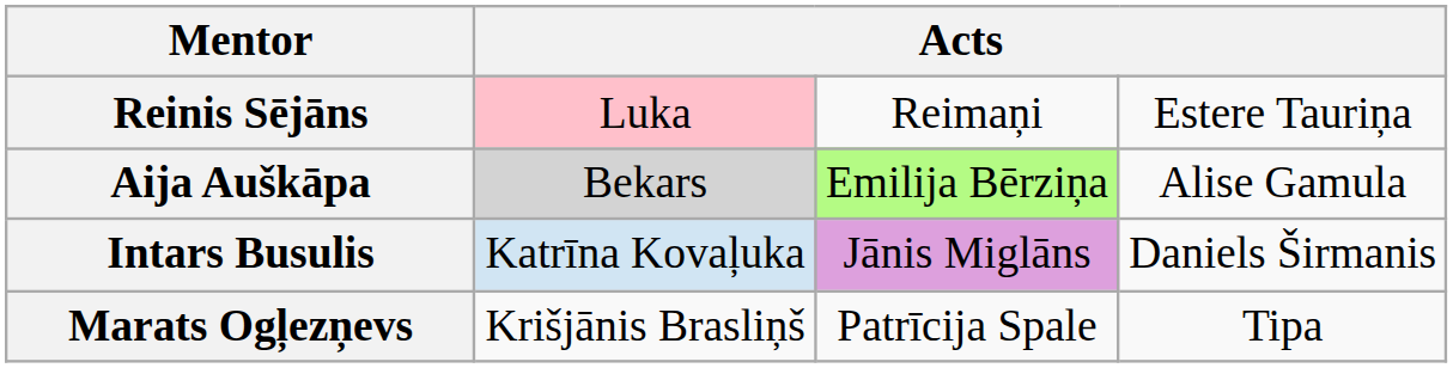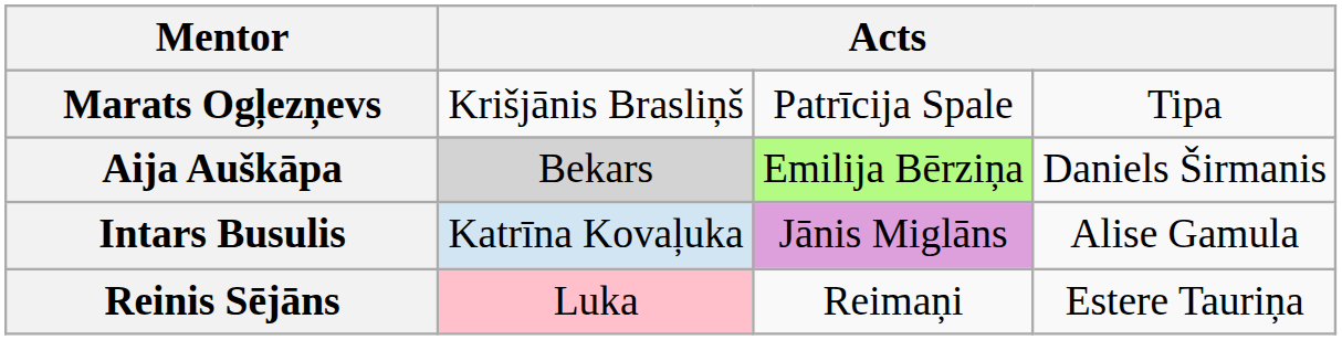rows swapped: Reinis Sējāns <-> Marats Ogļezņevs
Aija Auškāpa | column 4: Alise Gamula -> Daniels Širmanis
Intars Busulis | column 4: Daniels Širmanis -> Alise Gamula
